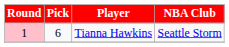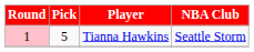Tianna Hawkins | Pick: 6 -> 5
